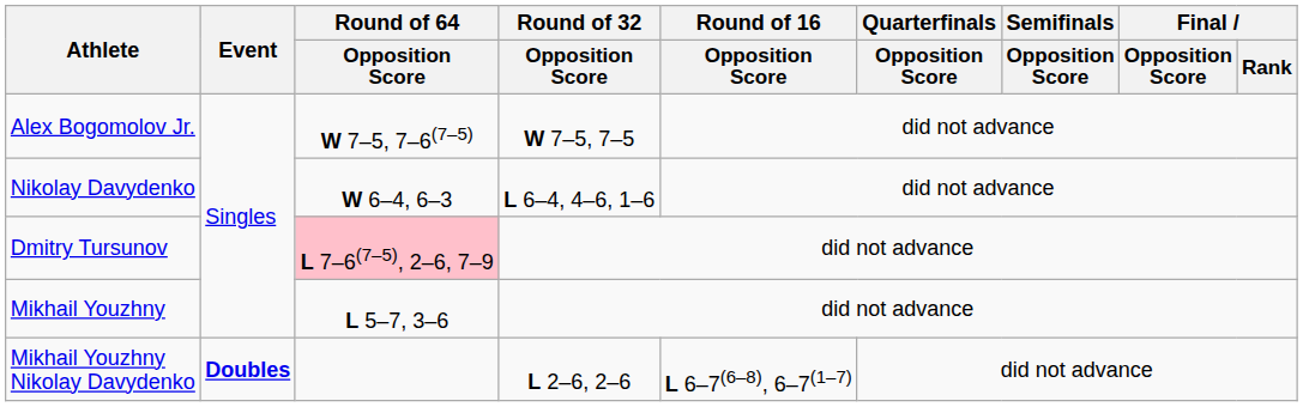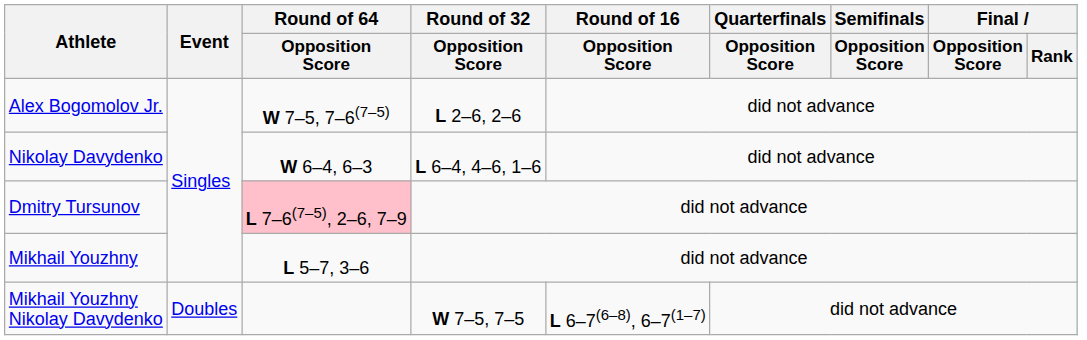Alex Bogomolov Jr. | Round of 32 / Opposition Score: W 7–5, 7–5 -> L 2–6, 2–6
Mikhail Youzhny Nikolay Davydenko | Event: bold -> normal
Mikhail Youzhny Nikolay Davydenko | Round of 32 / Opposition Score: L 2–6, 2–6 -> W 7–5, 7–5
